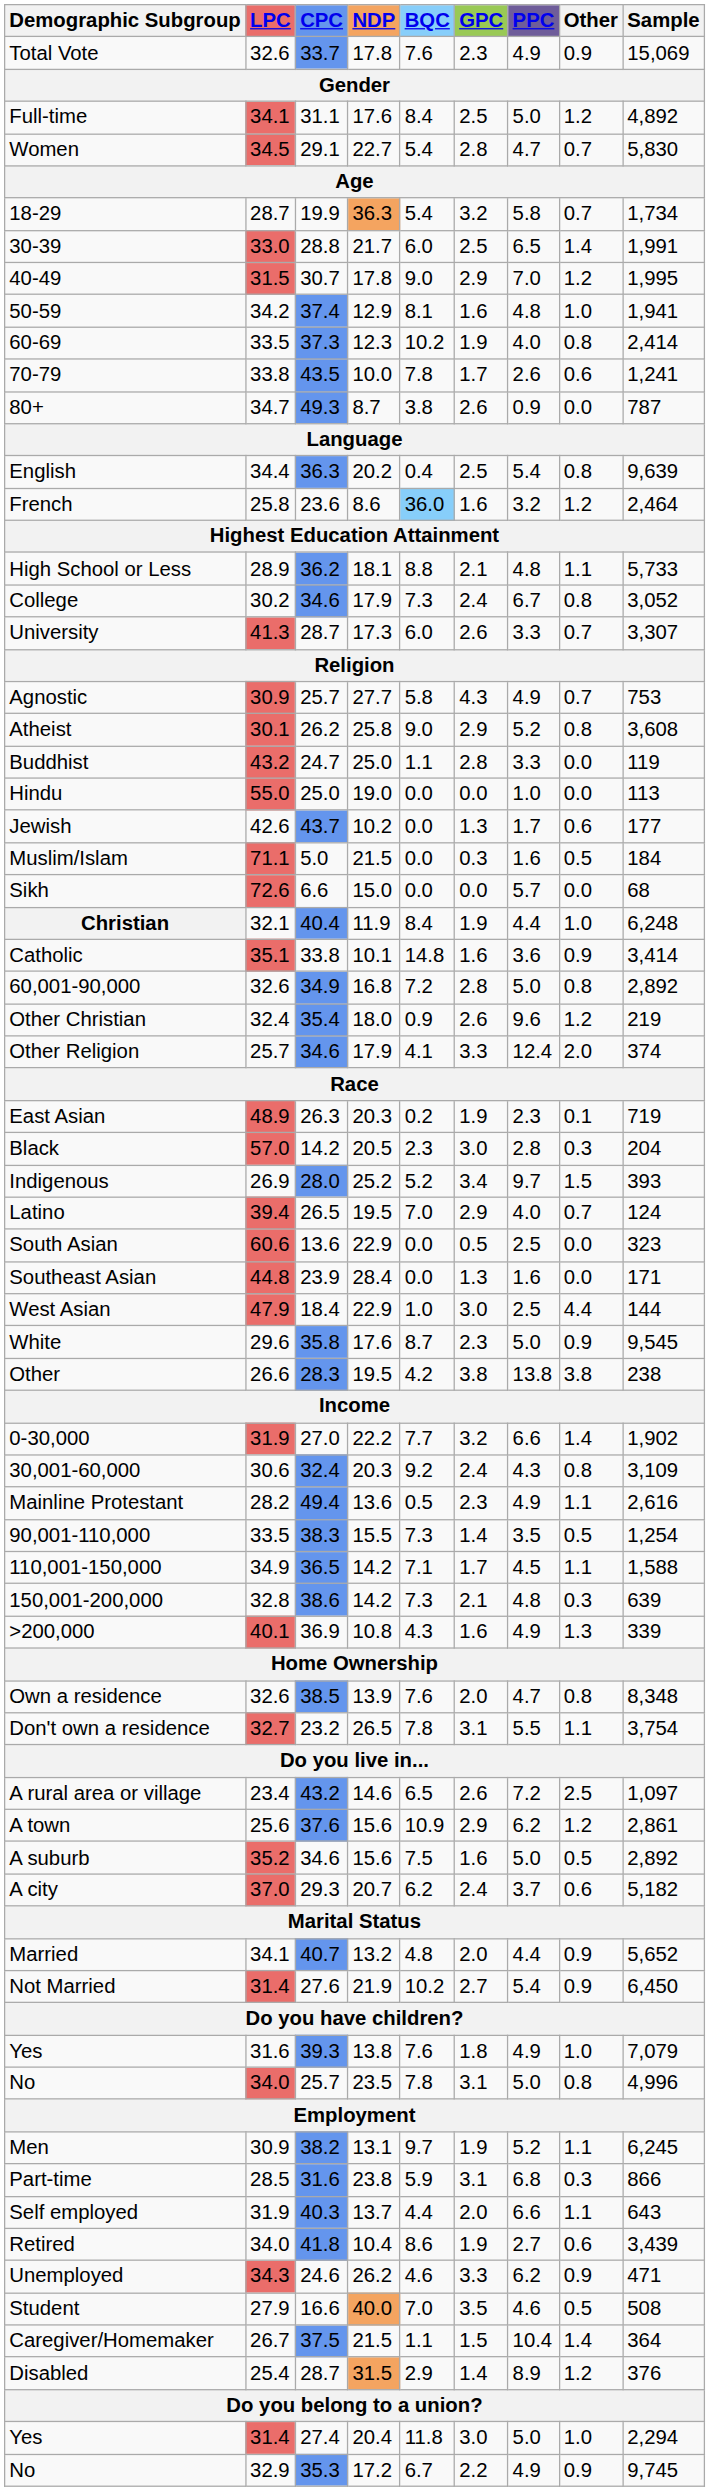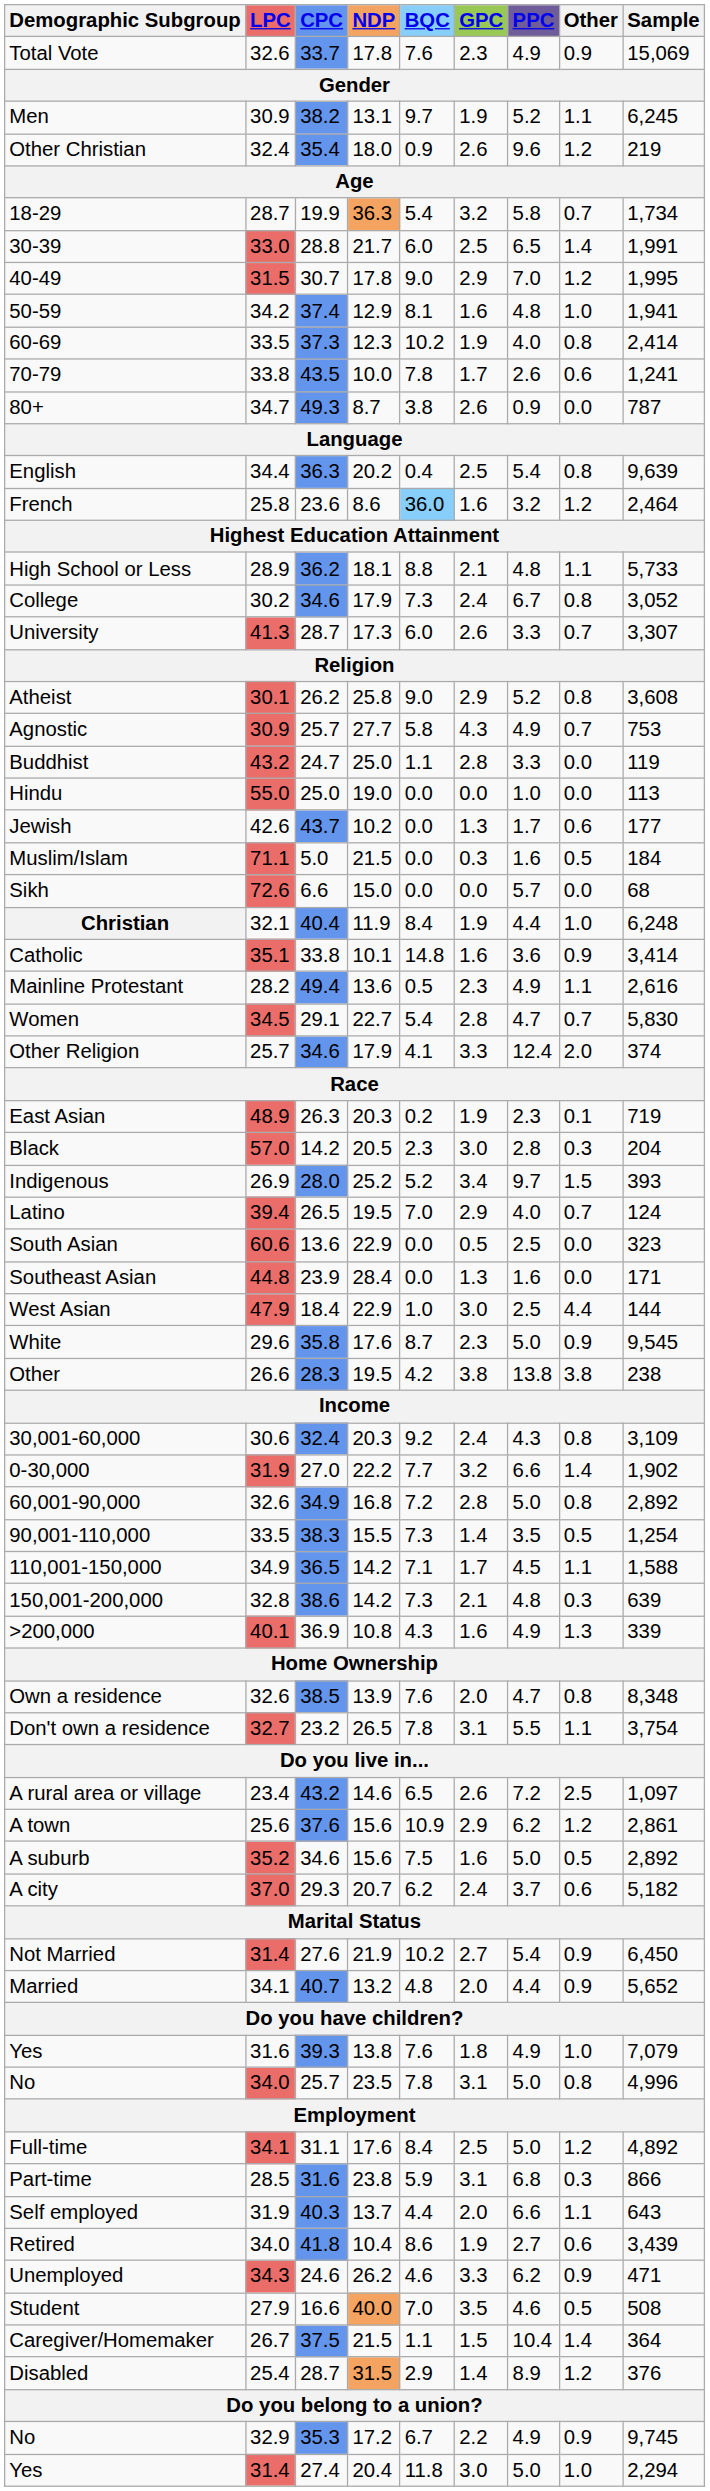rows swapped: Men <-> Full-time
rows swapped: Women <-> Other Christian
rows swapped: Atheist <-> Agnostic
rows swapped: Mainline Protestant <-> 60,001-90,000
rows swapped: 0-30,000 <-> 30,001-60,000
rows swapped: Married <-> Not Married
rows swapped: Yes / 27.4 <-> No / 35.3
